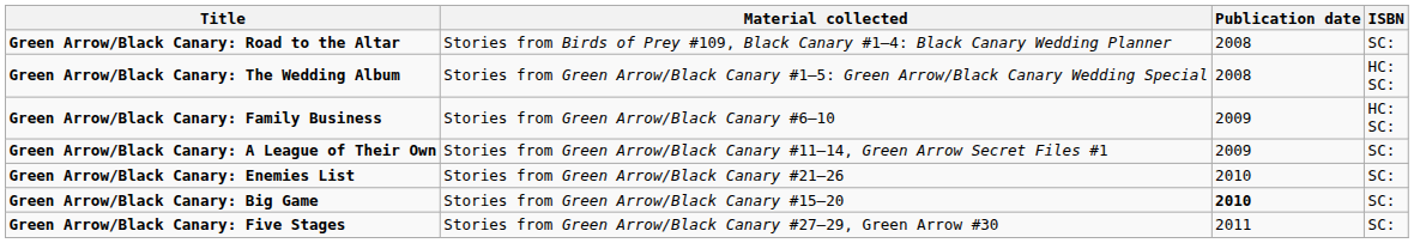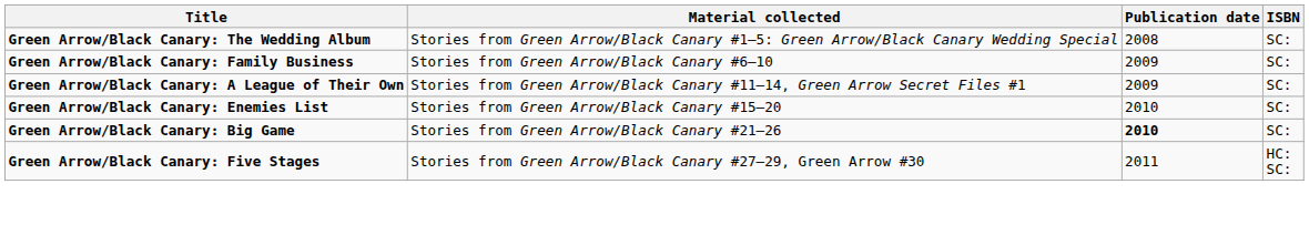- row: Green Arrow/Black Canary: Road to the Altar | Stories from Birds of Prey #109, Black Canary #1–4: Black Canary Wedding Planner | 2008 | SC:
Green Arrow/Black Canary: The Wedding Album | ISBN: HC: SC: -> SC:
Green Arrow/Black Canary: Family Business | ISBN: HC: SC: -> SC:
Green Arrow/Black Canary: Enemies List | Material collected: Stories from Green Arrow/Black Canary #21–26 -> Stories from Green Arrow/Black Canary #15–20
Green Arrow/Black Canary: Big Game | Material collected: Stories from Green Arrow/Black Canary #15–20 -> Stories from Green Arrow/Black Canary #21–26
Green Arrow/Black Canary: Five Stages | ISBN: SC: -> HC: SC:
